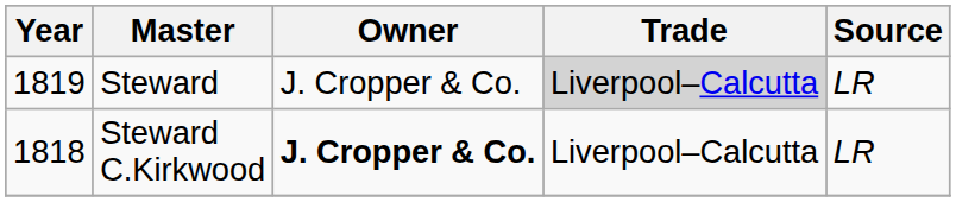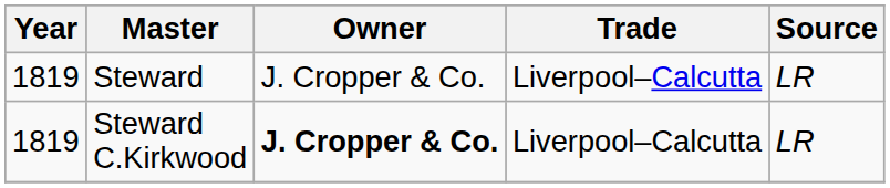Steward | Trade: lightgrey background -> no background
Steward C.Kirkwood | Year: 1818 -> 1819
